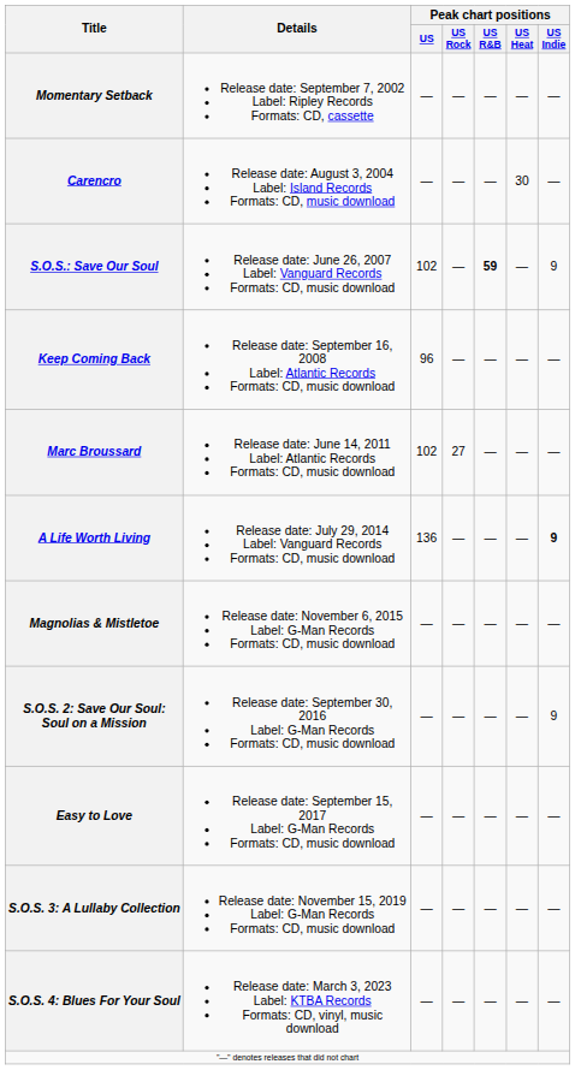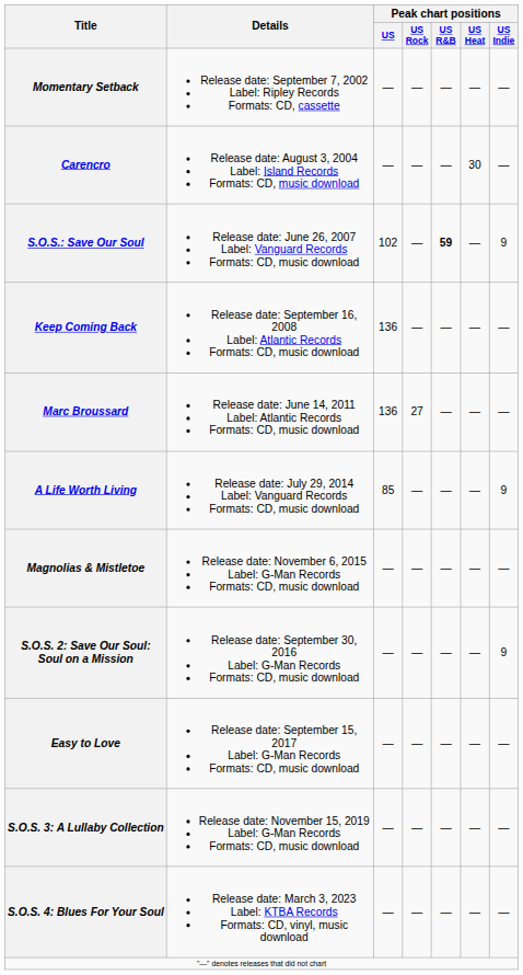Keep Coming Back | Peak chart positions / US: 96 -> 136
Marc Broussard | Peak chart positions / US: 102 -> 136
A Life Worth Living | Peak chart positions / US: 136 -> 85
A Life Worth Living | Peak chart positions / US Indie: bold -> normal
